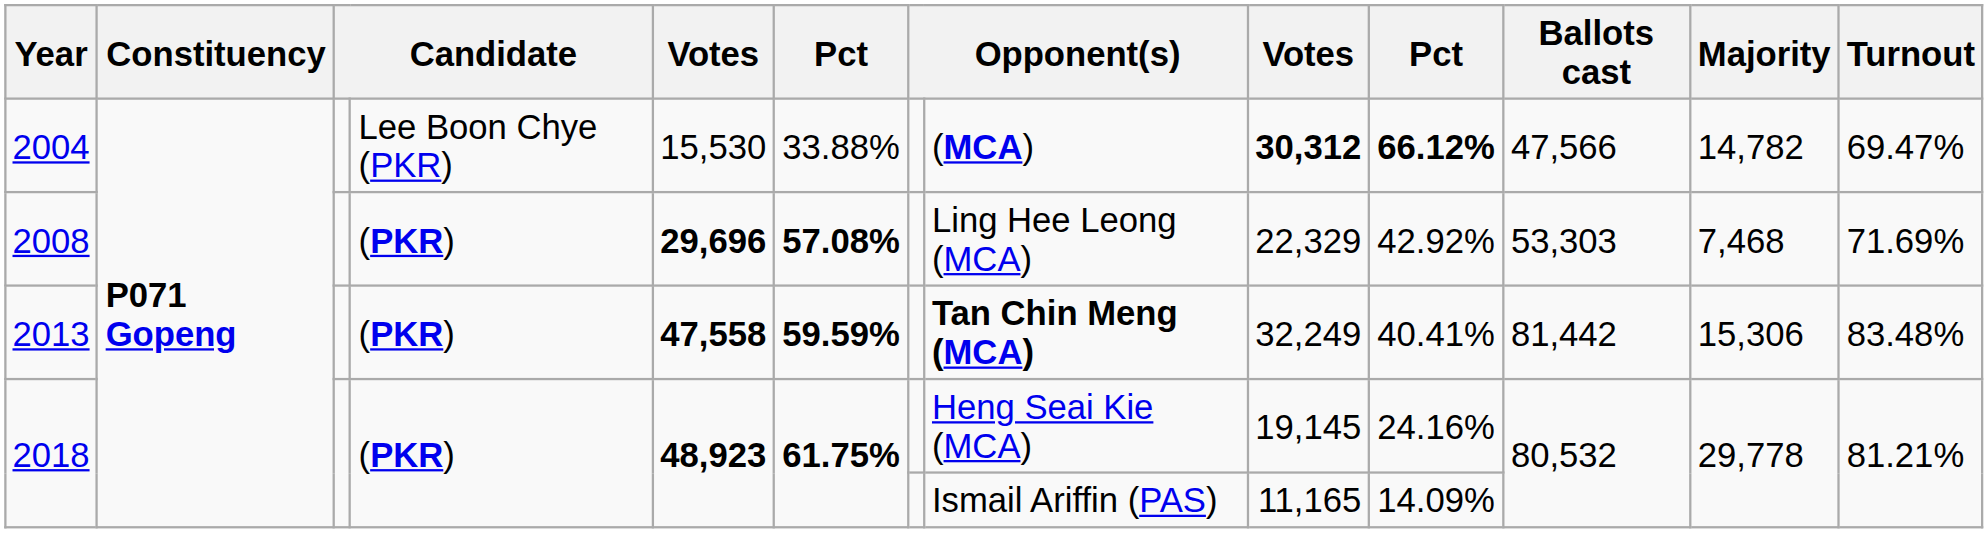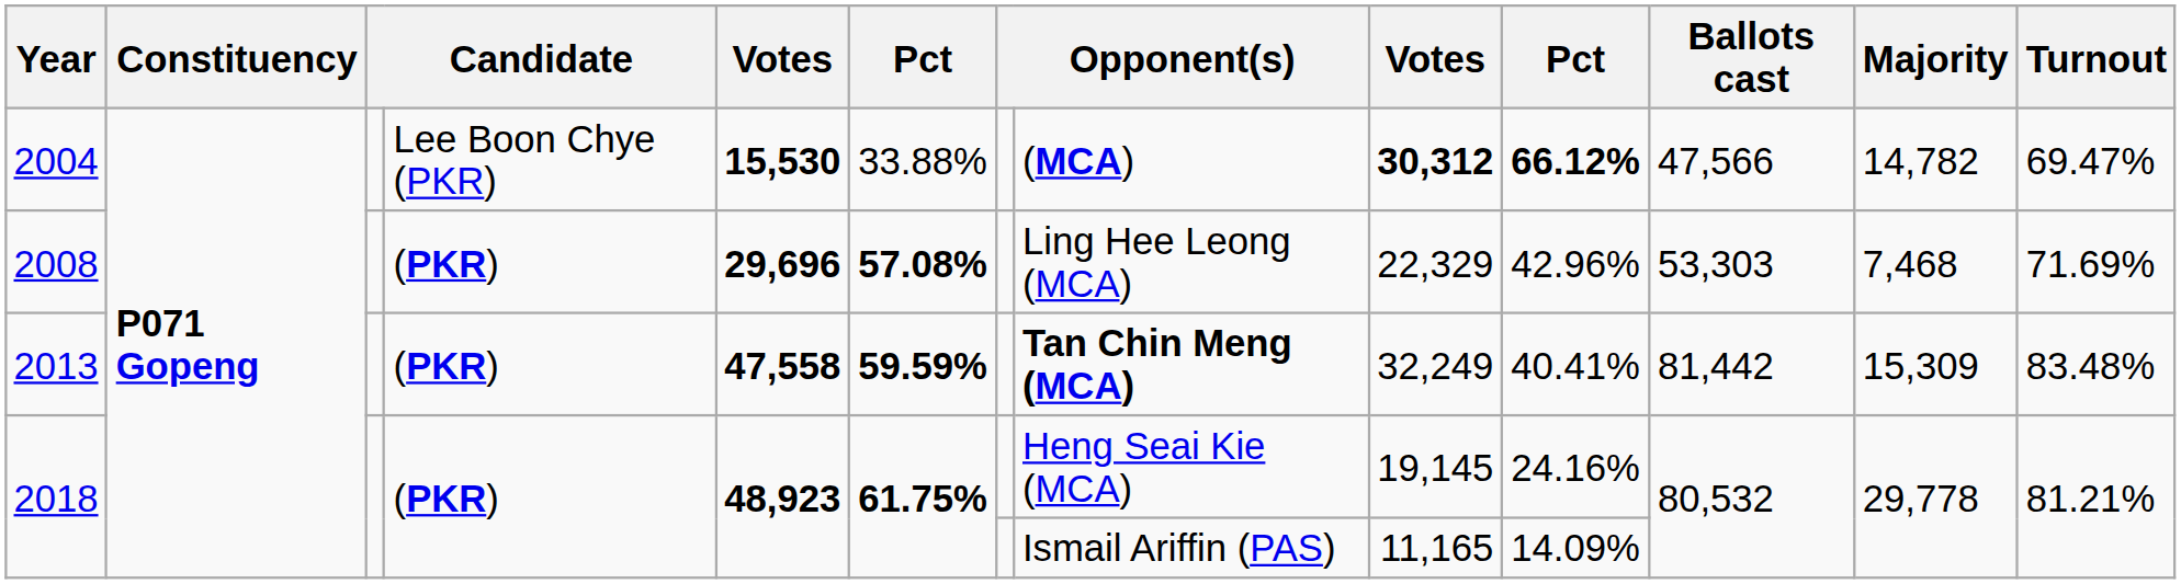2004 | column 5: normal -> bold
2008 | column 10: 42.92% -> 42.96%
2013 | Majority: 15,306 -> 15,309
